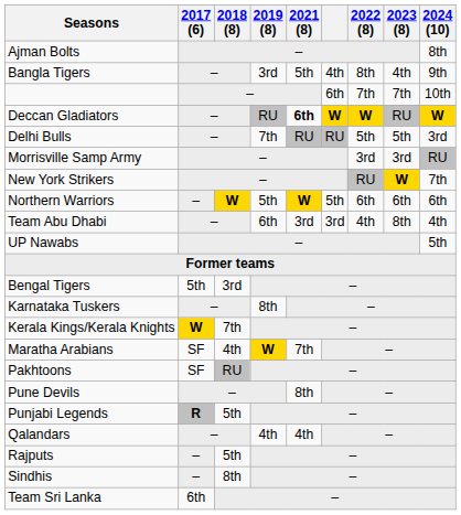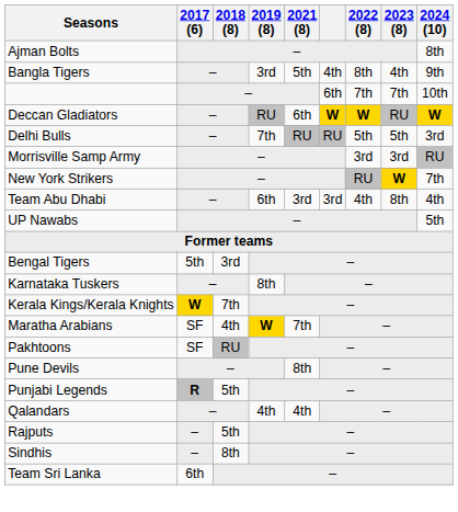Deccan Gladiators | 2021 (8): bold -> normal
- row: Northern Warriors | – | W | 5th | W | 5th | 6th | 6th | 6th
